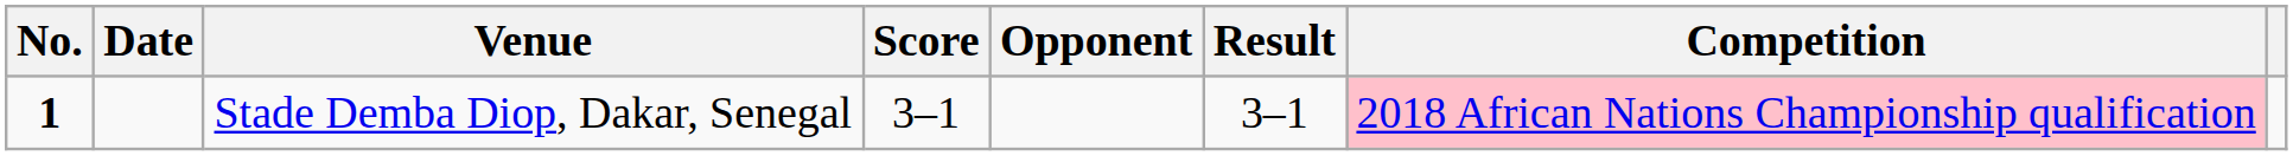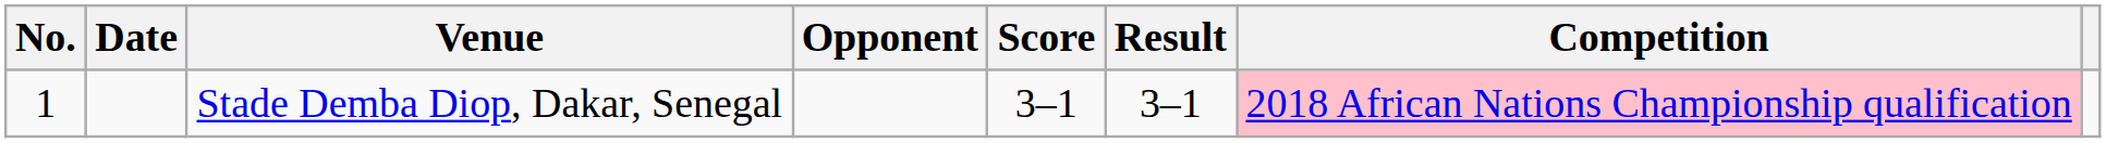columns swapped: Opponent <-> Score
Stade Demba Diop, Dakar, Senegal | No.: bold -> normal
